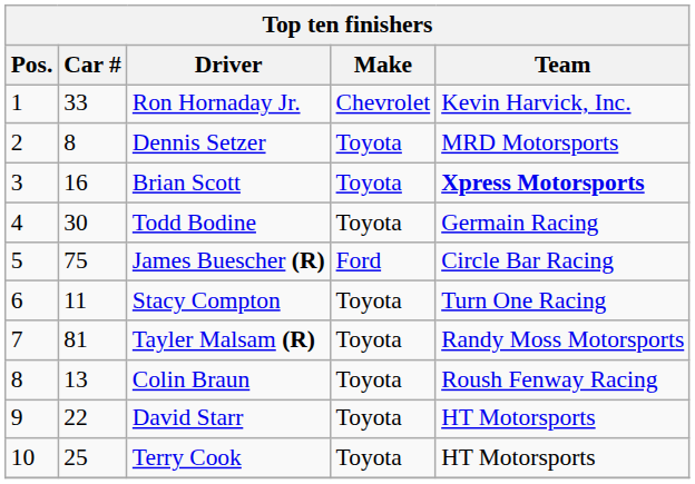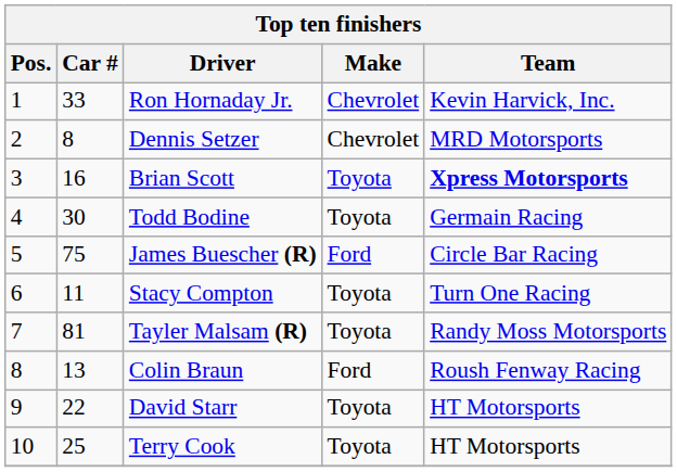Dennis Setzer | Make: Toyota -> Chevrolet
Colin Braun | Make: Toyota -> Ford
